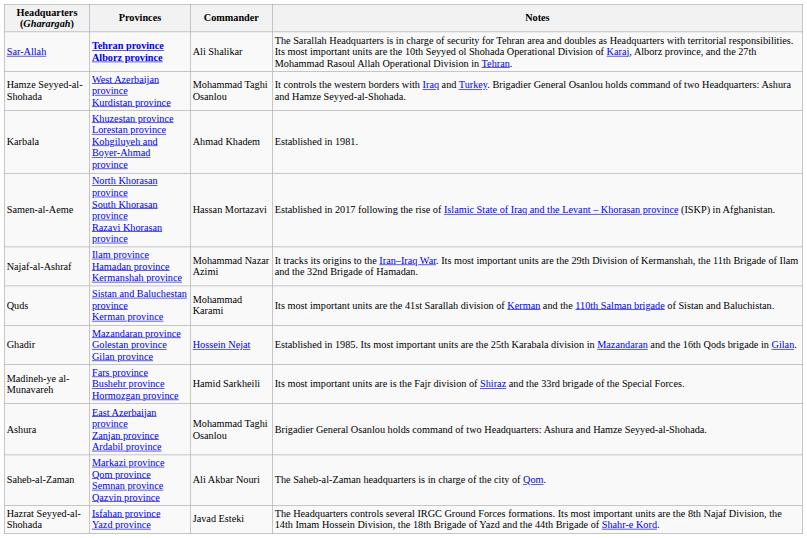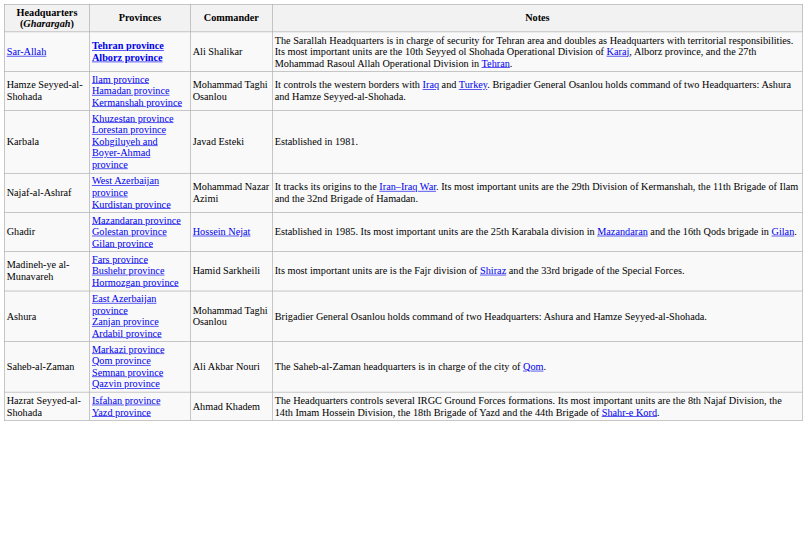Hamze Seyyed-al-Shohada | Provinces: West Azerbaijan province Kurdistan province -> Ilam province Hamadan province Kermanshah province
Karbala | Commander: Ahmad Khadem -> Javad Esteki
- row: Samen-al-Aeme | North Khorasan province South Khorasan province Razavi Khorasan province | Hassan Mortazavi | Established in 2017 following the rise of Islamic State of Iraq and the Levant – Khorasan province (ISKP) in Afghanistan.
Najaf-al-Ashraf | Provinces: Ilam province Hamadan province Kermanshah province -> West Azerbaijan province Kurdistan province
- row: Quds | Sistan and Baluchestan province Kerman province | Mohammad Karami | Its most important units are the 41st Sarallah division of Kerman and the 110th Salman brigade of Sistan and Baluchistan.
Hazrat Seyyed-al-Shohada | Commander: Javad Esteki -> Ahmad Khadem
